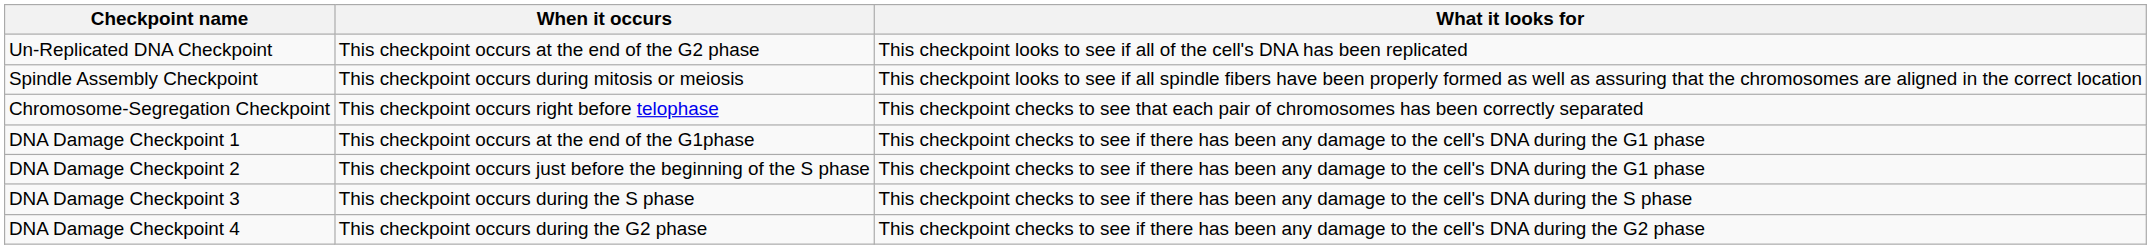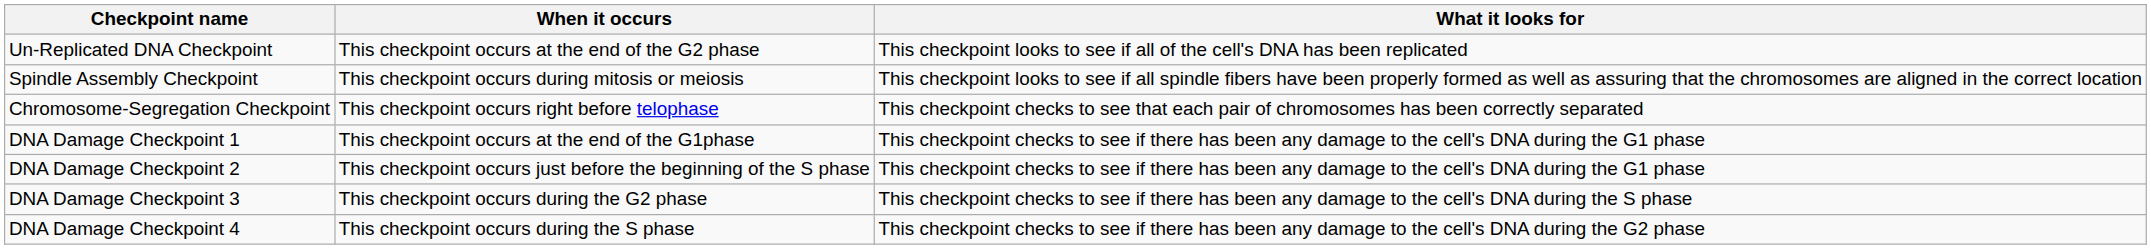DNA Damage Checkpoint 3 | When it occurs: This checkpoint occurs during the S phase -> This checkpoint occurs during the G2 phase
DNA Damage Checkpoint 4 | When it occurs: This checkpoint occurs during the G2 phase -> This checkpoint occurs during the S phase
